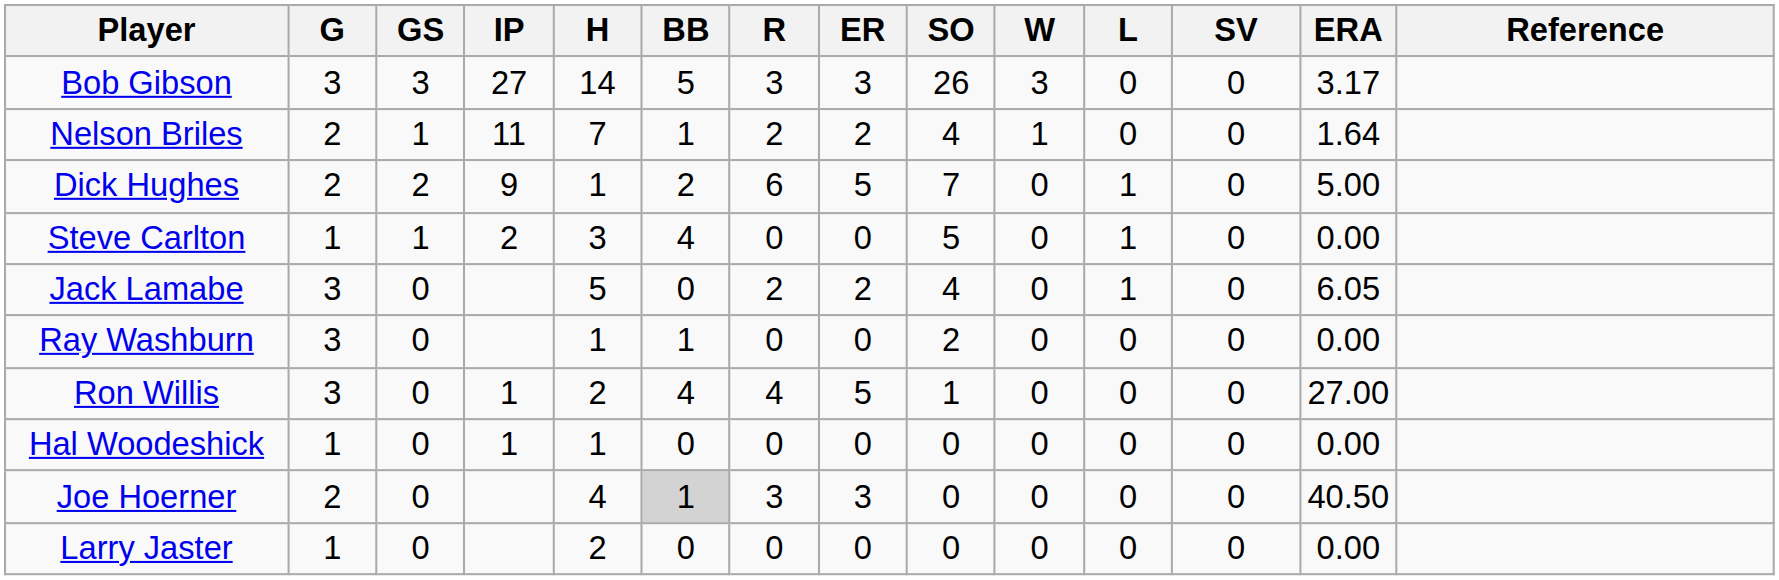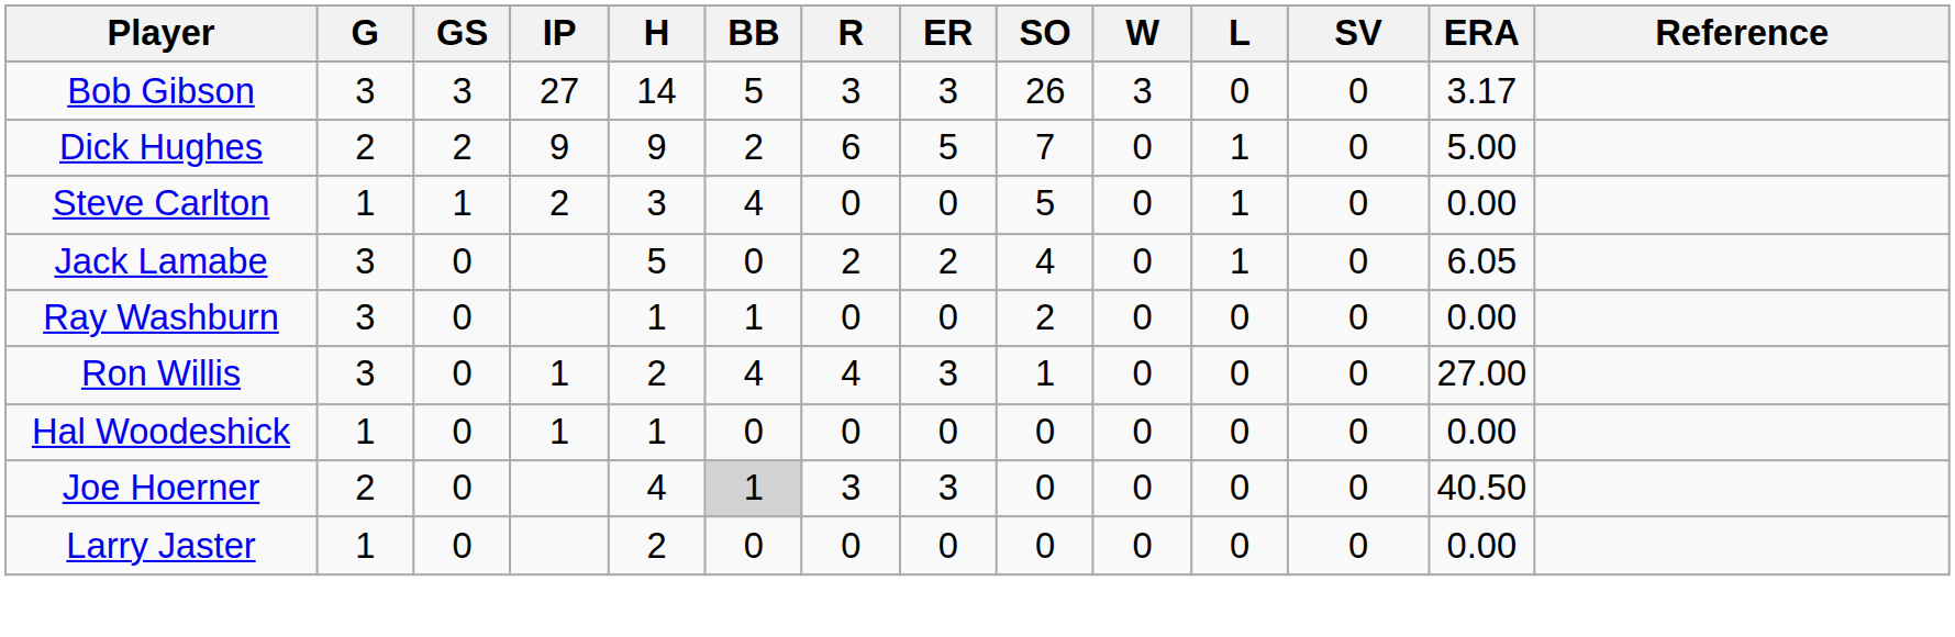- row: Nelson Briles | 2 | 1 | 11 | 7 | 1 | 2 | 2 | 4 | 1 | 0 | 0 | 1.64
Dick Hughes | H: 1 -> 9
Ron Willis | ER: 5 -> 3
